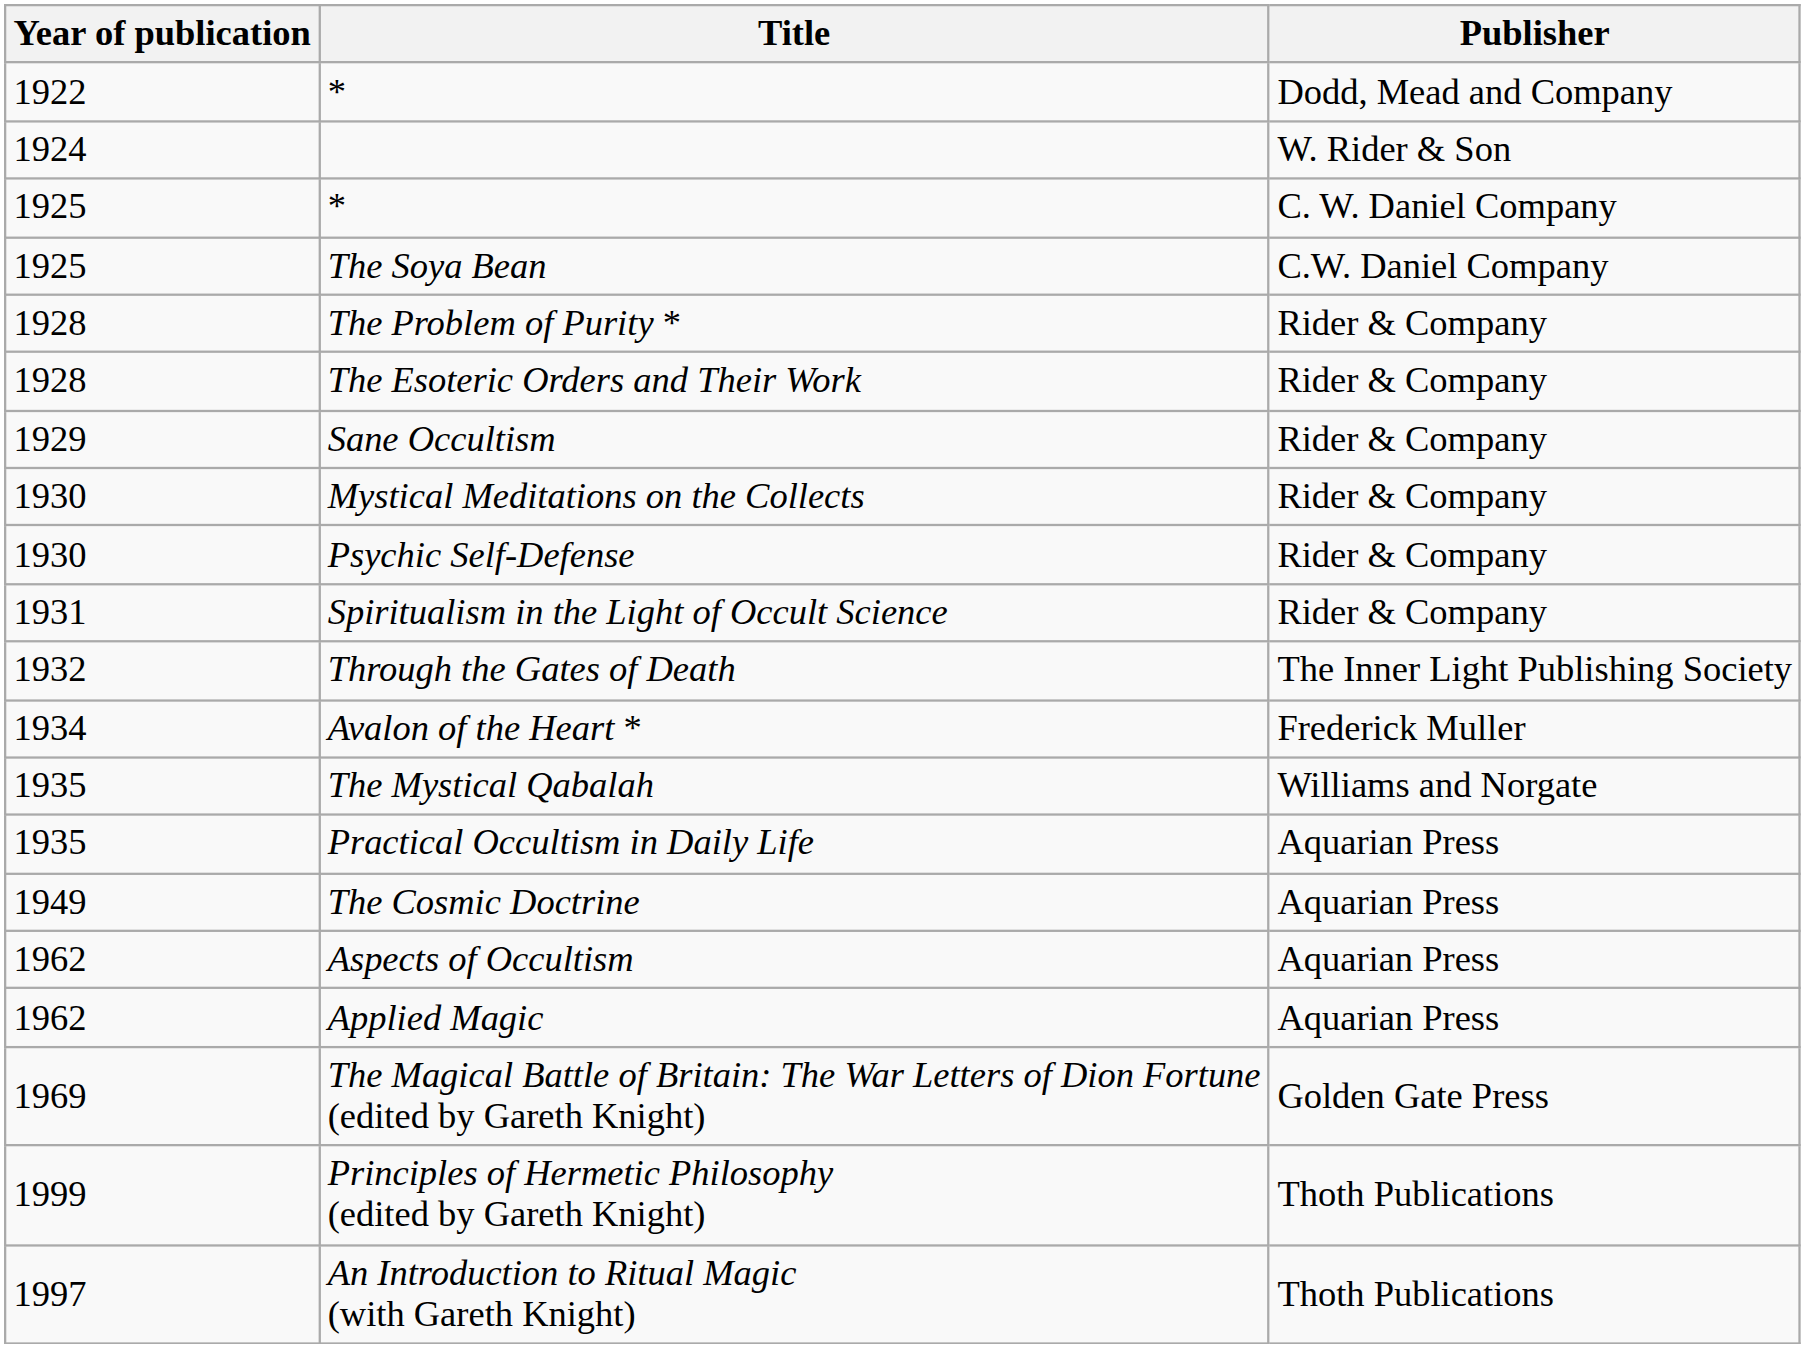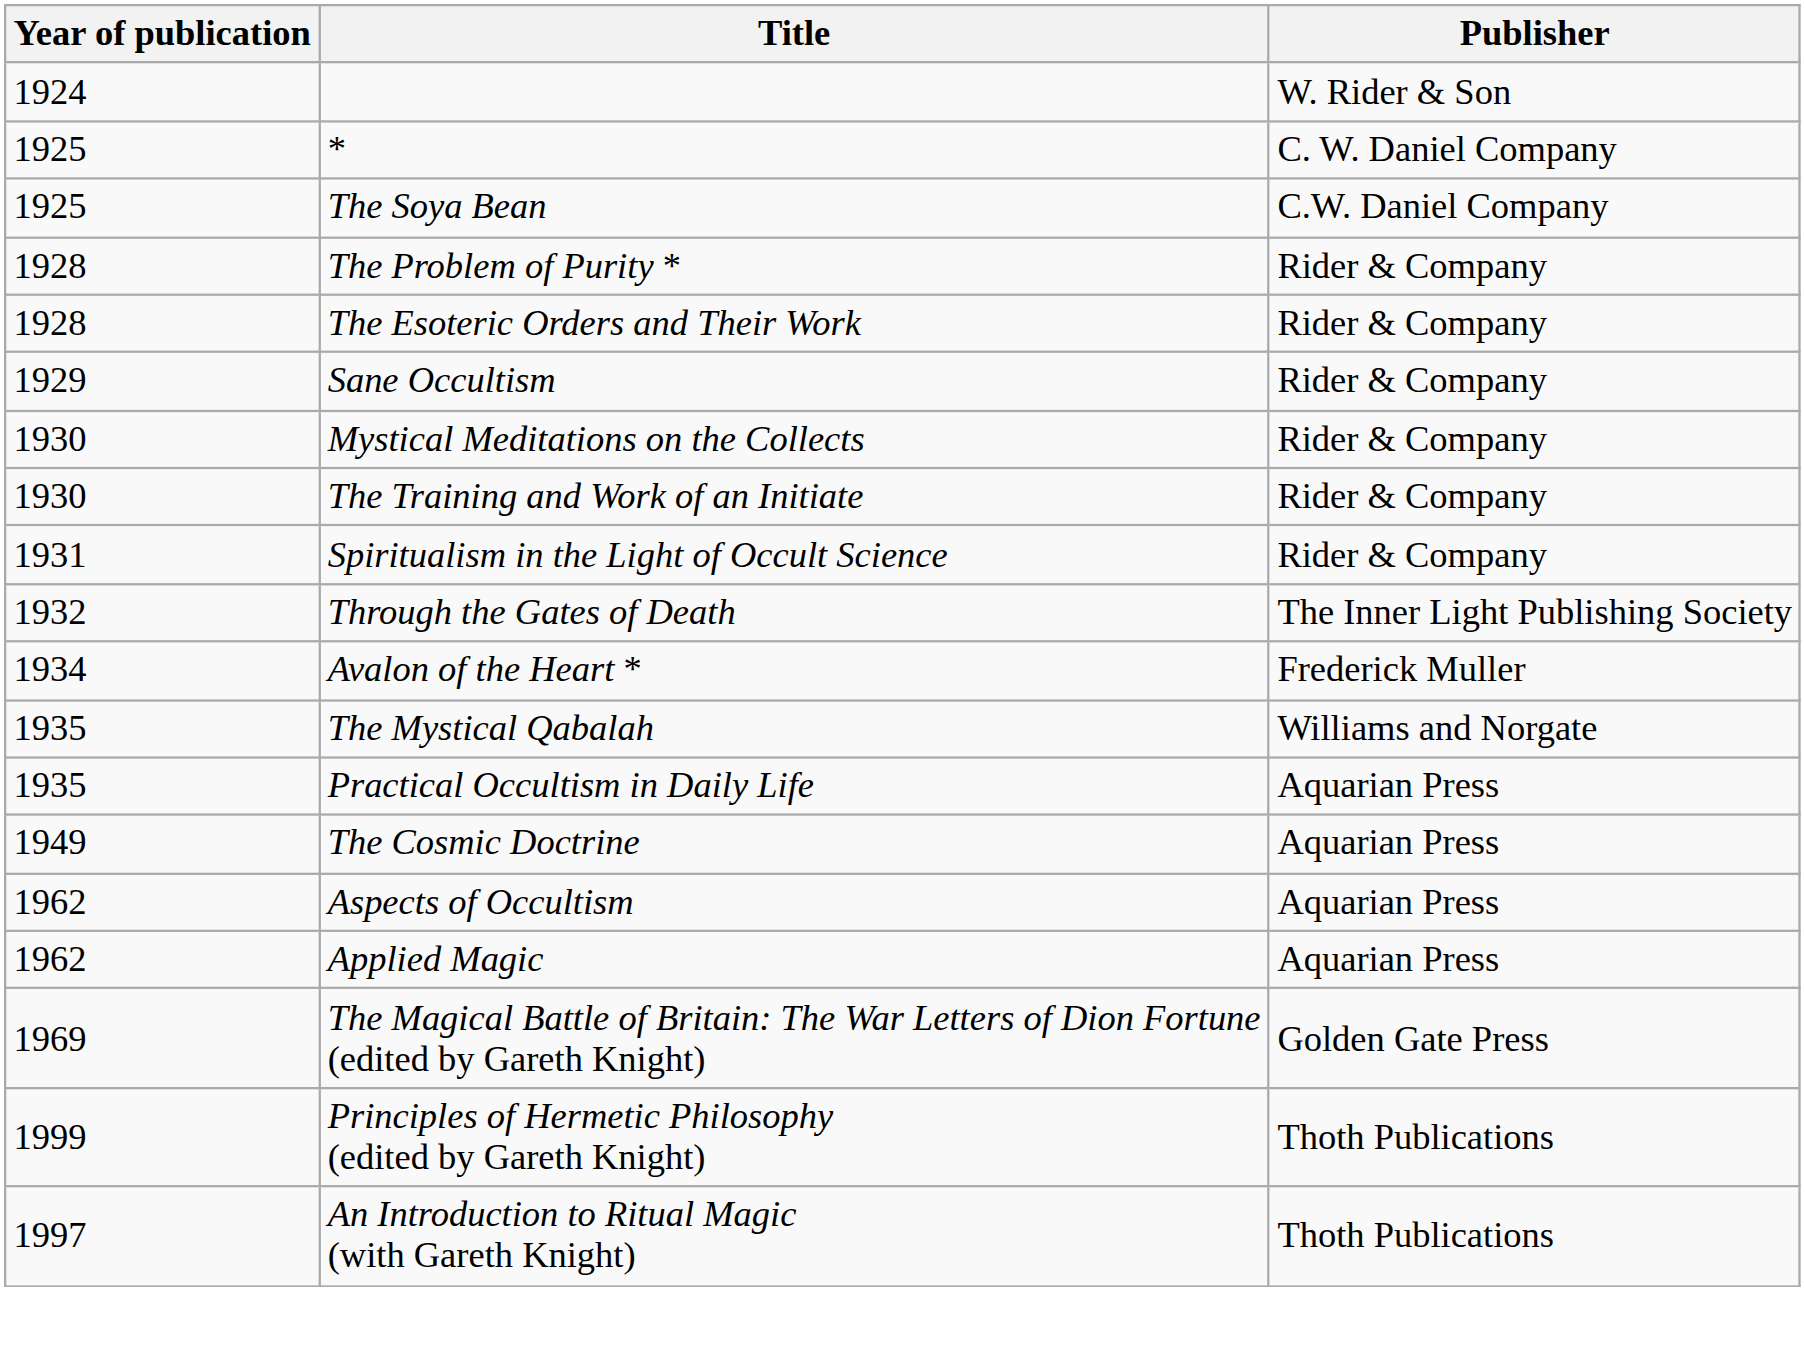- row: 1922 | * | Dodd, Mead and Company
- row: 1930 | Psychic Self-Defense | Rider & Company
+ row: 1930 | The Training and Work of an Initiate | Rider & Company
